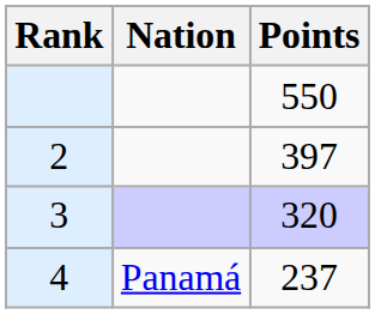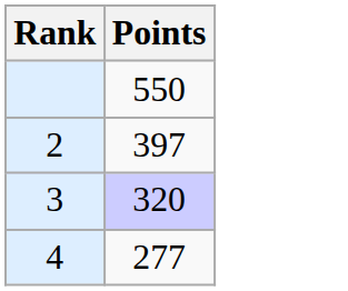- column: Nation | Panamá
4 | Points: 237 -> 277
